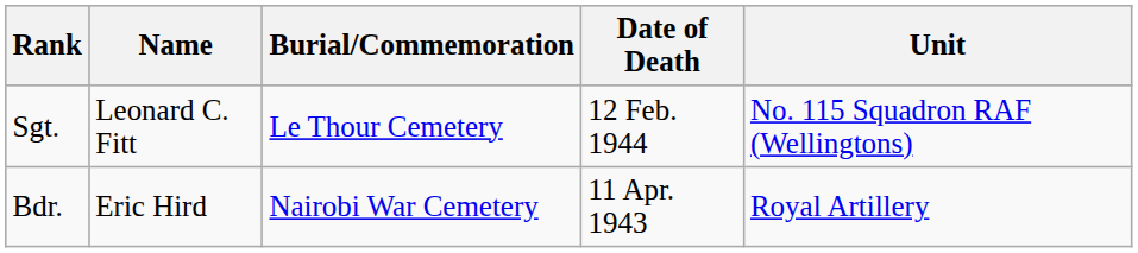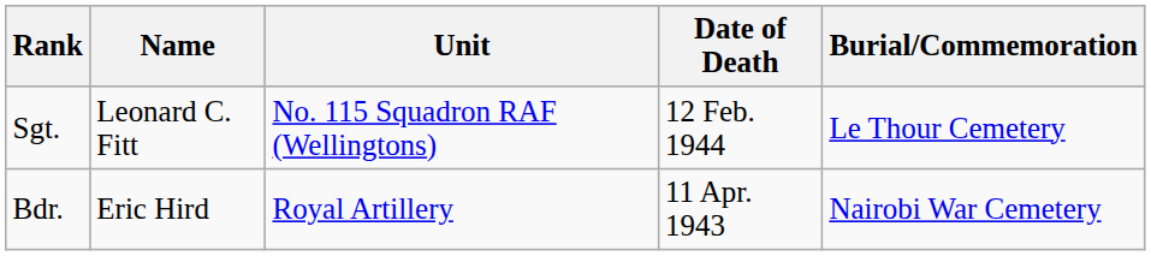columns swapped: Unit <-> Burial/Commemoration
